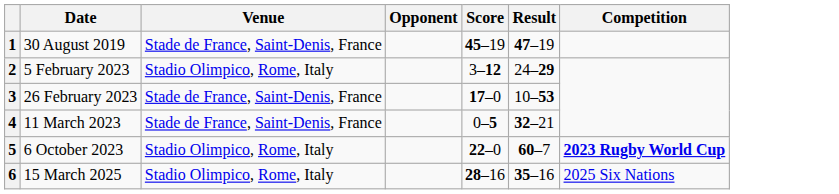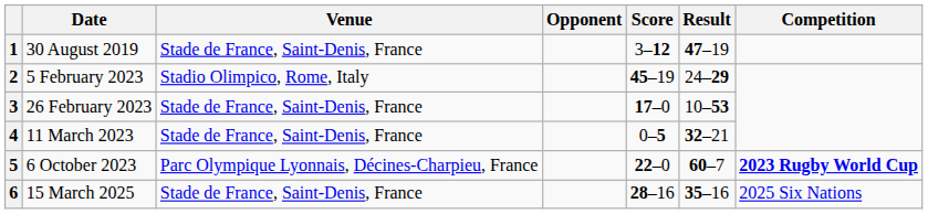1 | Score: 45–19 -> 3–12
2 | Score: 3–12 -> 45–19
5 | Venue: Stadio Olimpico, Rome, Italy -> Parc Olympique Lyonnais, Décines-Charpieu, France
6 | Venue: Stadio Olimpico, Rome, Italy -> Stade de France, Saint-Denis, France
